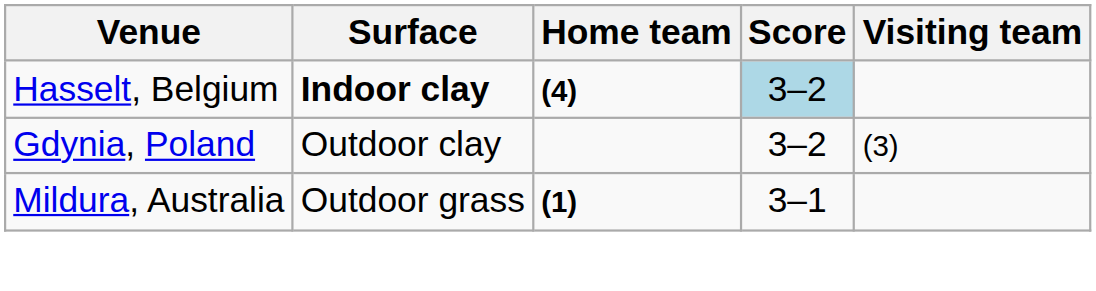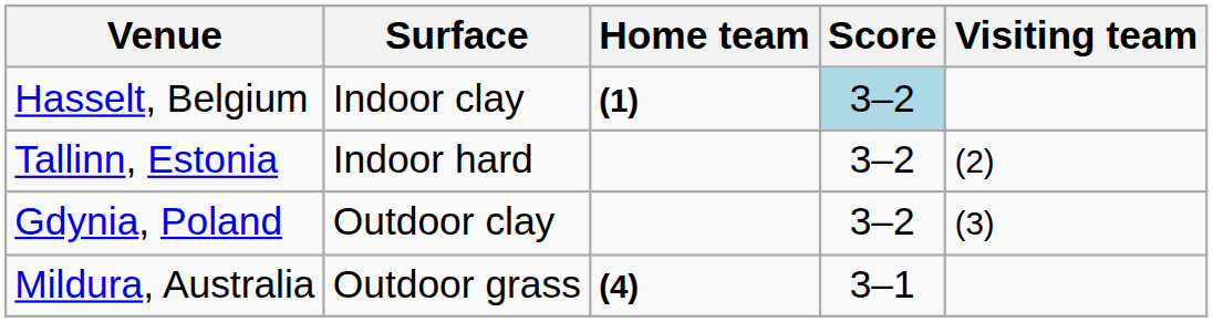Hasselt, Belgium | Surface: bold -> normal
Hasselt, Belgium | Home team: (4) -> (1)
+ row: Tallinn, Estonia | Indoor hard | 3–2 | (2)
Mildura, Australia | Home team: (1) -> (4)
